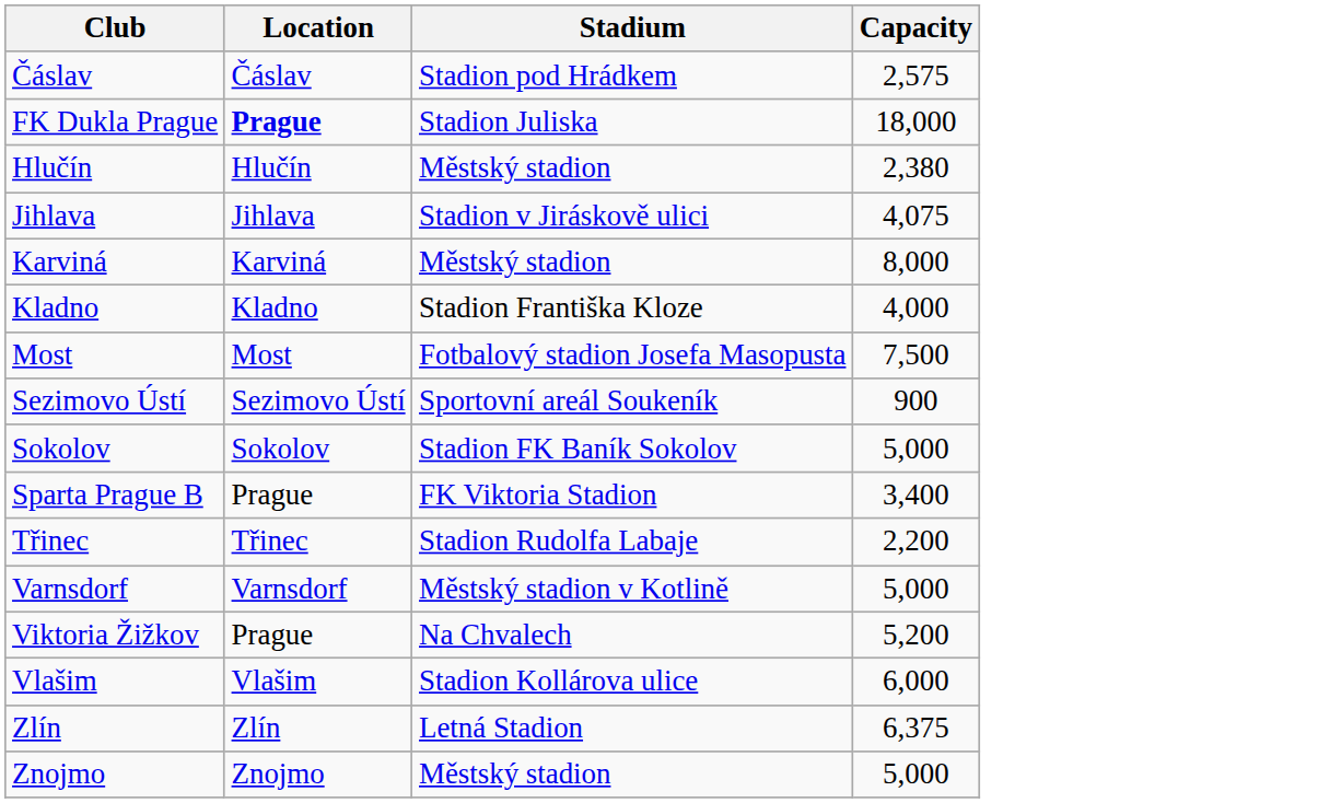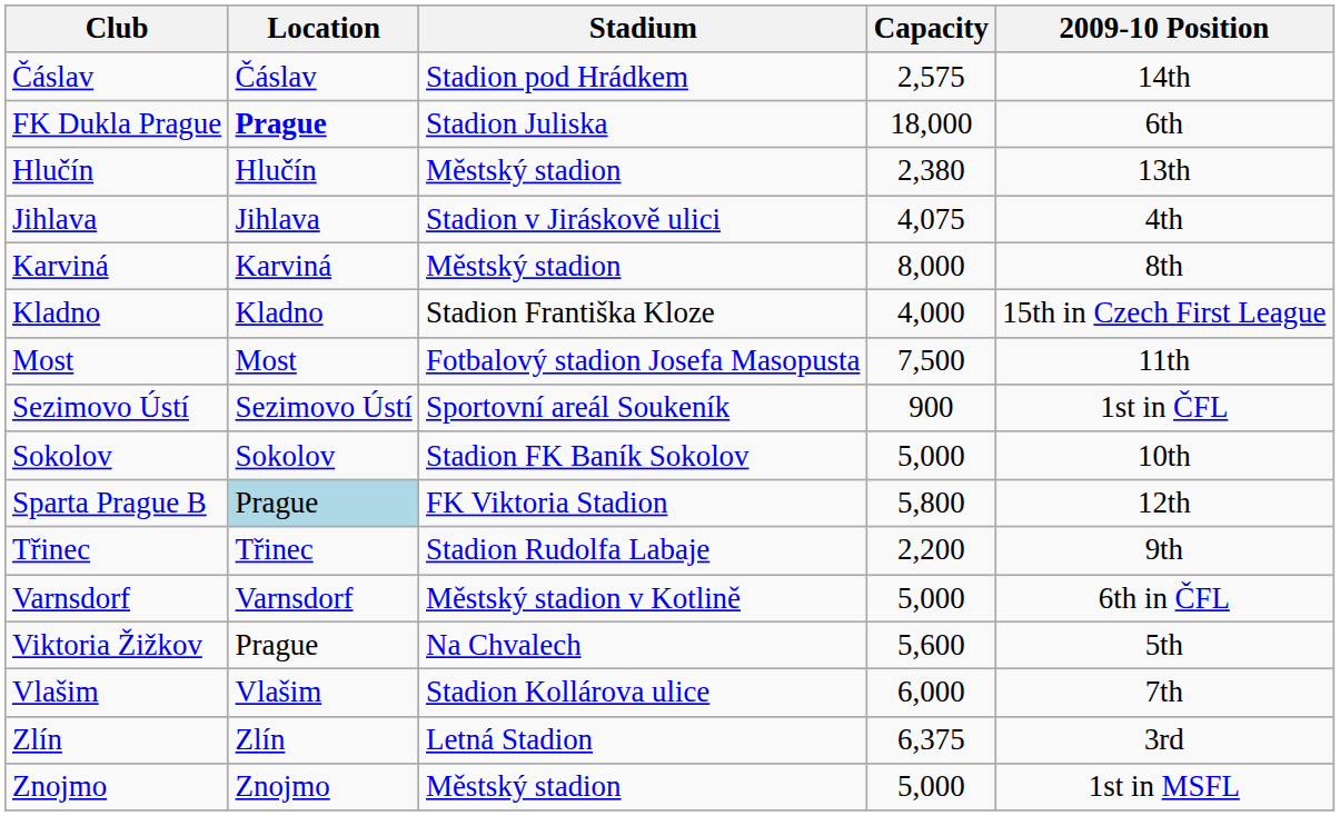+ column: 2009-10 Position | 14th | 6th | 13th | 4th | 8th | 15th in Czech First League | 11th | 1st in ČFL | 10th | 12th | 9th | 6th in ČFL | 5th | 7th | 3rd | 1st in MSFL
Sparta Prague B | Location: no background -> lightblue background
Sparta Prague B | Capacity: 3,400 -> 5,800
Viktoria Žižkov | Capacity: 5,200 -> 5,600
